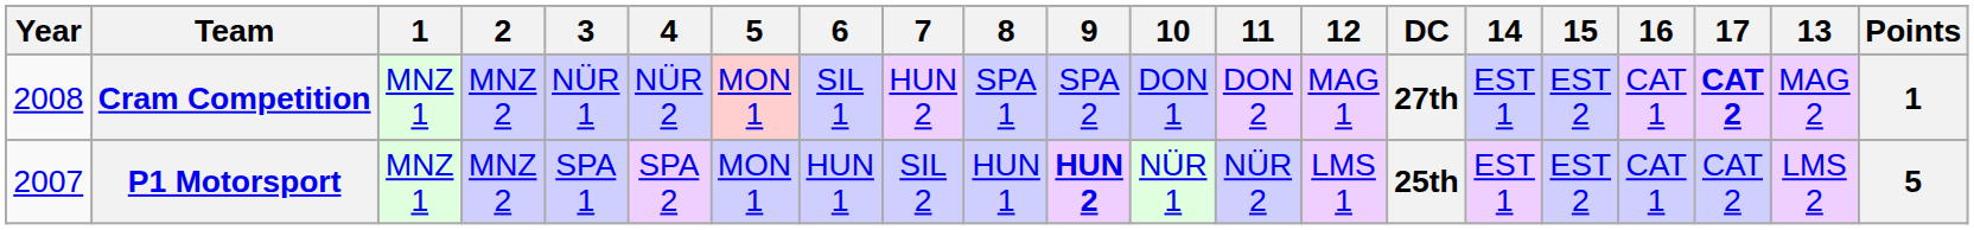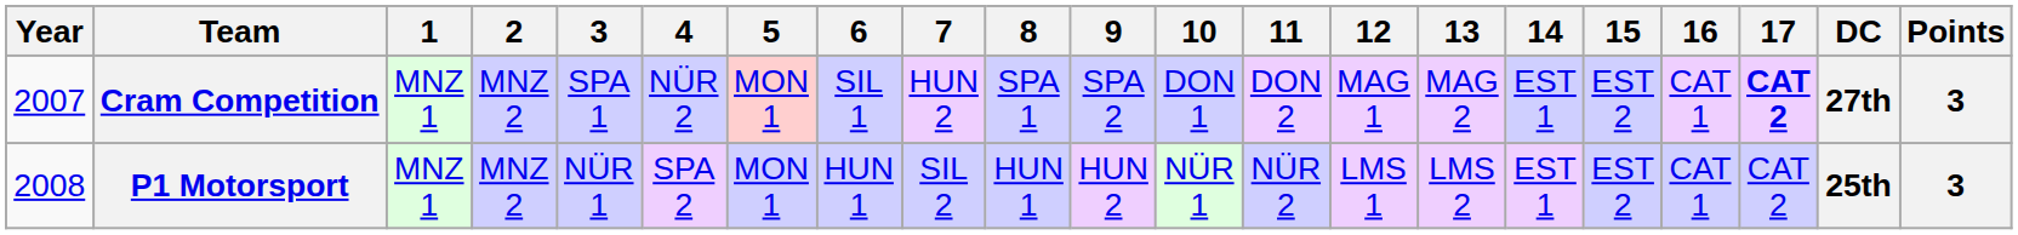columns swapped: 13 <-> DC
Cram Competition | Year: 2008 -> 2007
Cram Competition | 3: NÜR 1 -> SPA 1
Cram Competition | Points: 1 -> 3
P1 Motorsport | Year: 2007 -> 2008
P1 Motorsport | 3: SPA 1 -> NÜR 1
P1 Motorsport | 9: bold -> normal
P1 Motorsport | Points: 5 -> 3
